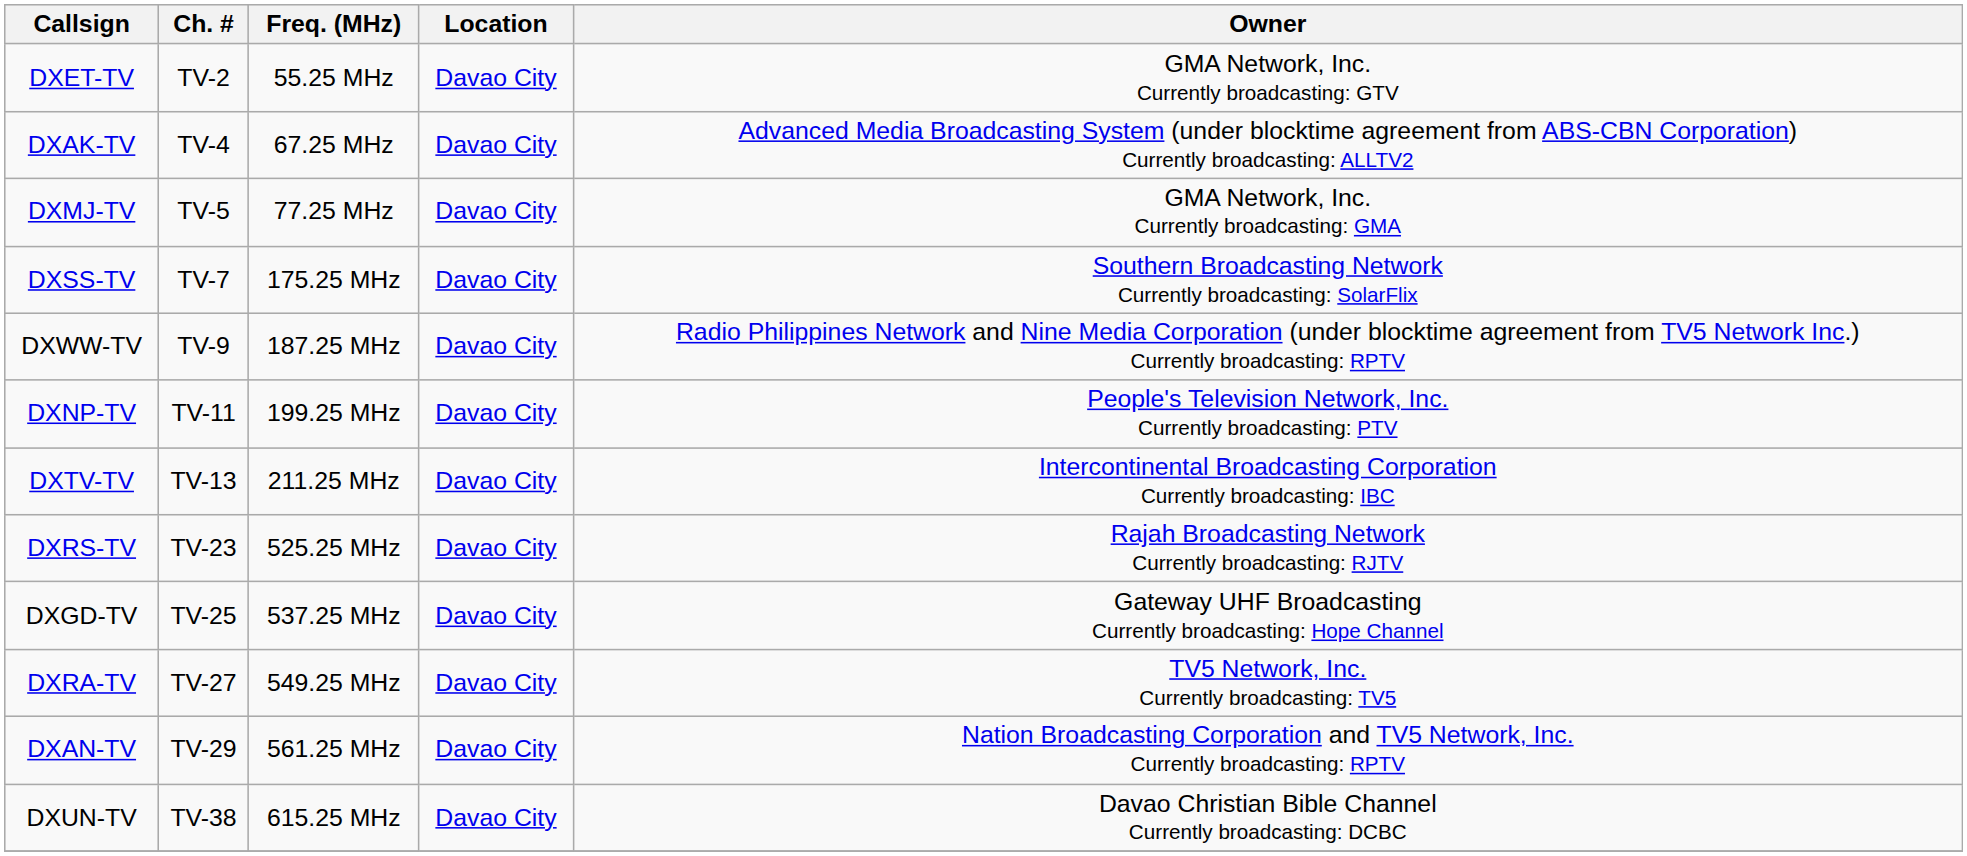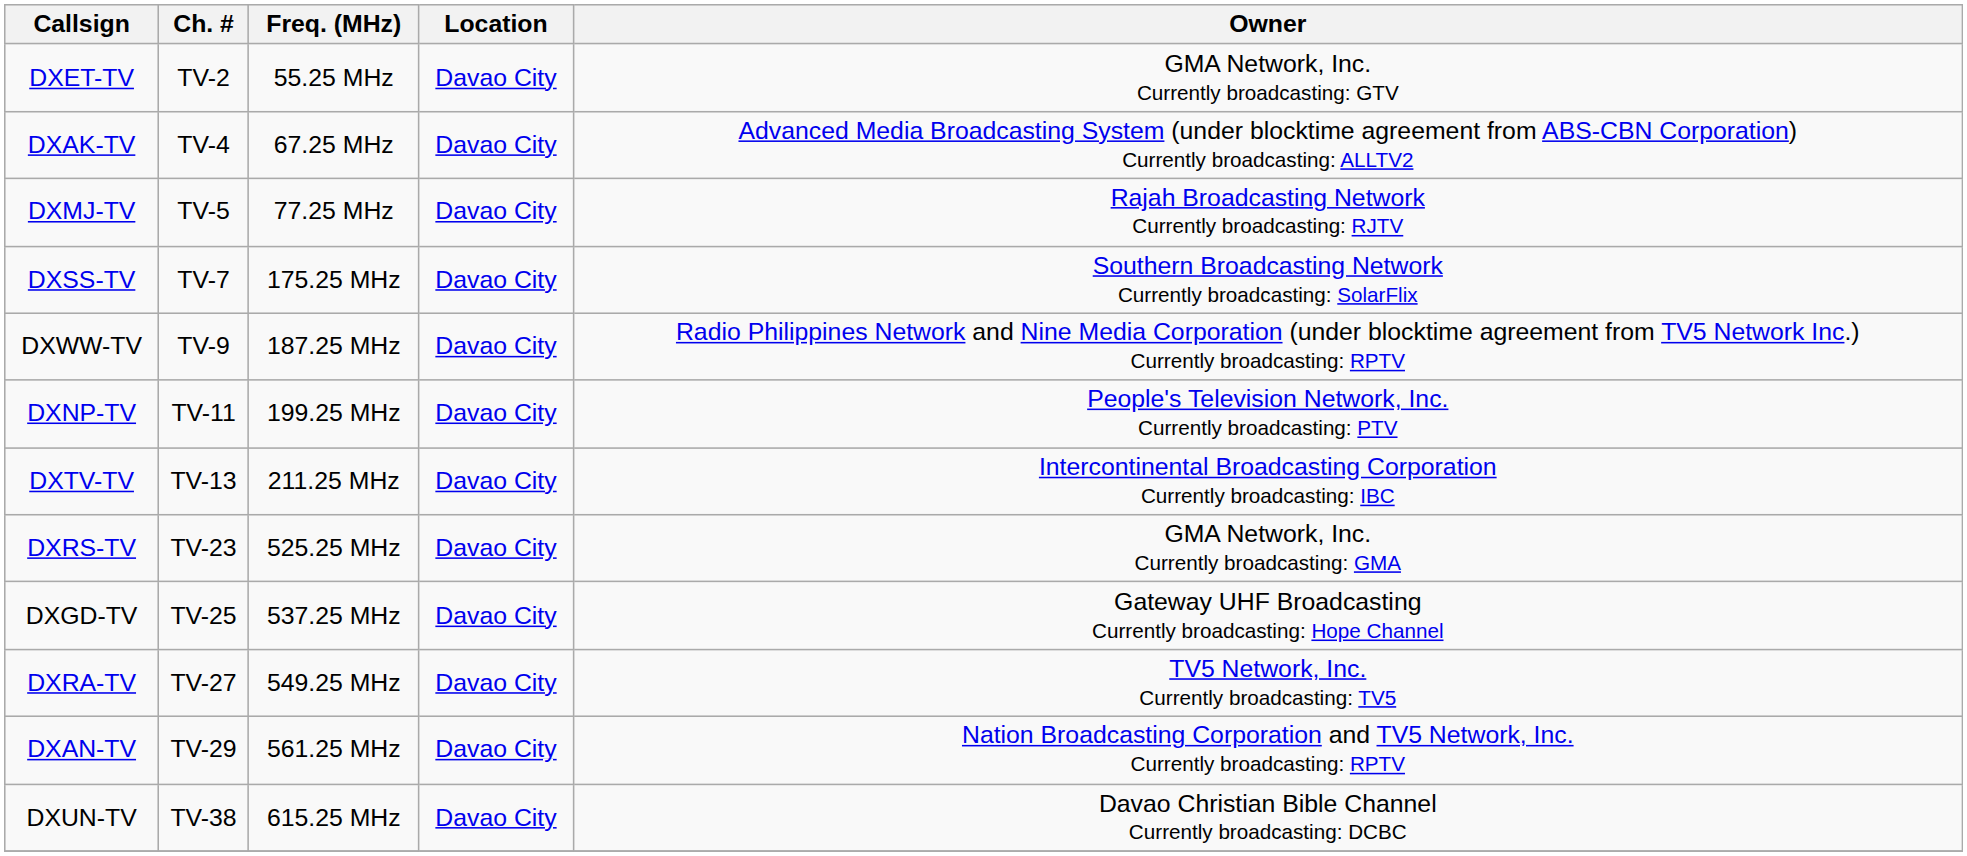DXMJ-TV | Owner: GMA Network, Inc. Currently broadcasting: GMA -> Rajah Broadcasting Network Currently broadcasting: RJTV
DXRS-TV | Owner: Rajah Broadcasting Network Currently broadcasting: RJTV -> GMA Network, Inc. Currently broadcasting: GMA
